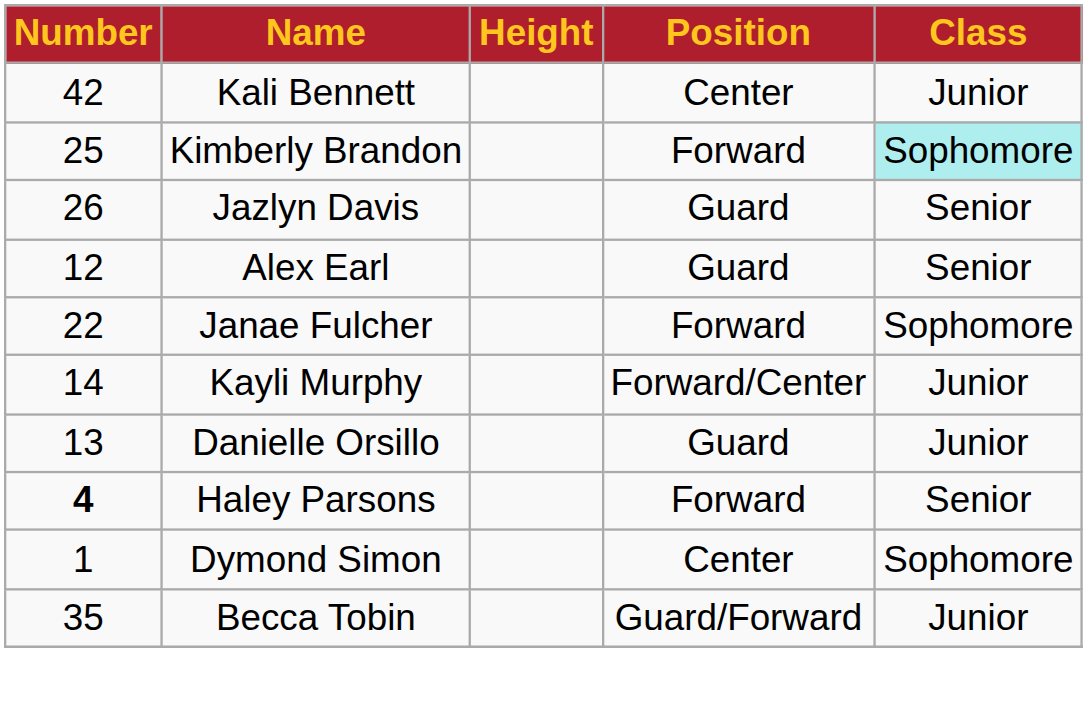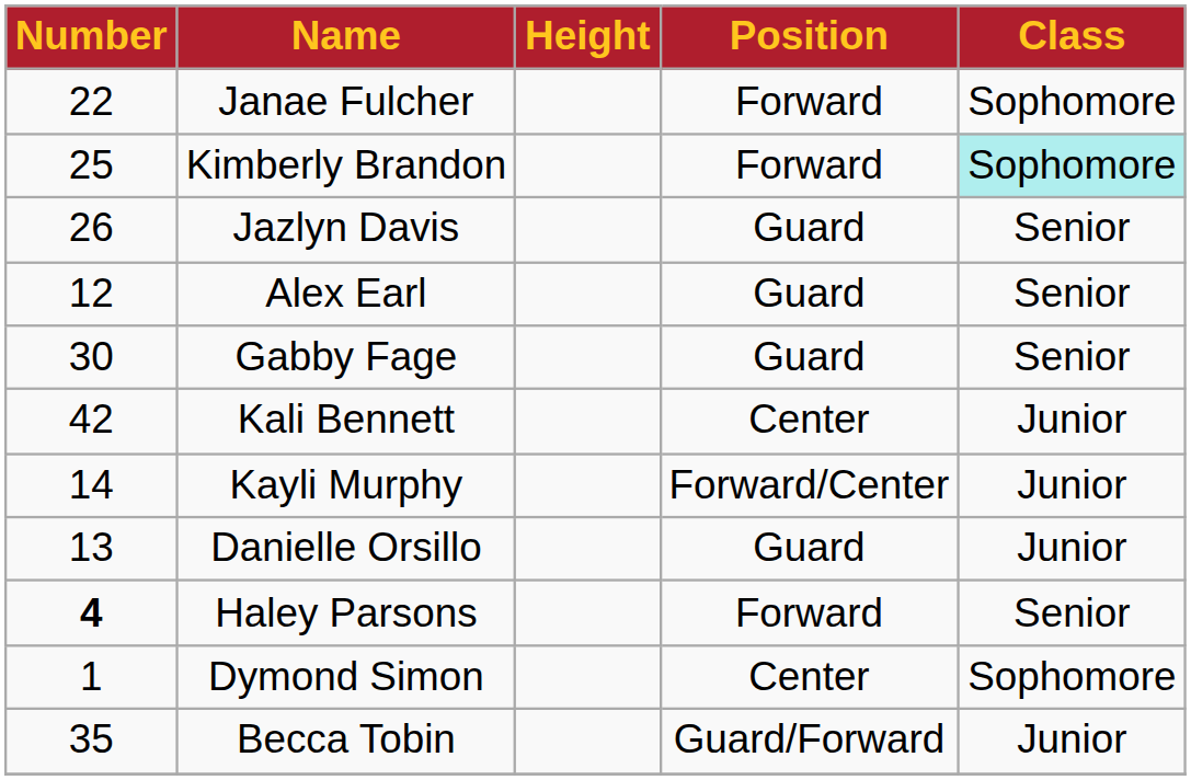rows swapped: Kali Bennett <-> Janae Fulcher
+ row: 30 | Gabby Fage | Guard | Senior
